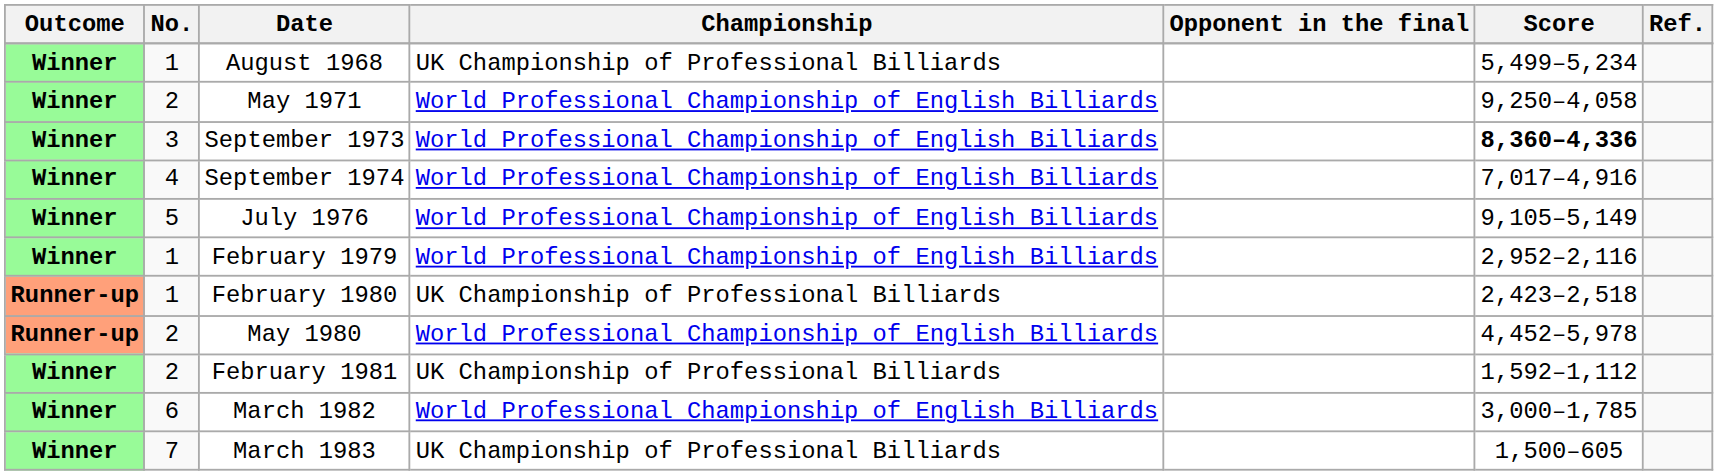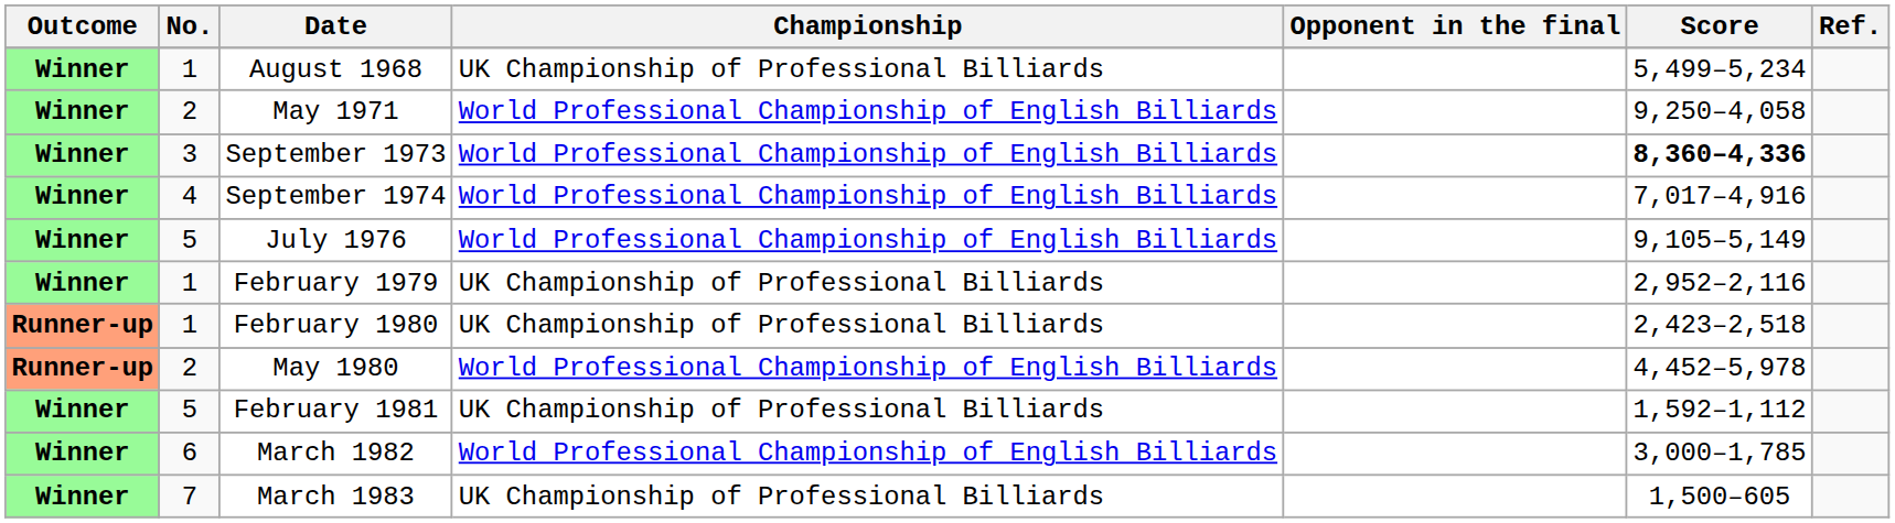February 1979 | Championship: World Professional Championship of English Billiards -> UK Championship of Professional Billiards
February 1981 | No.: 2 -> 5
